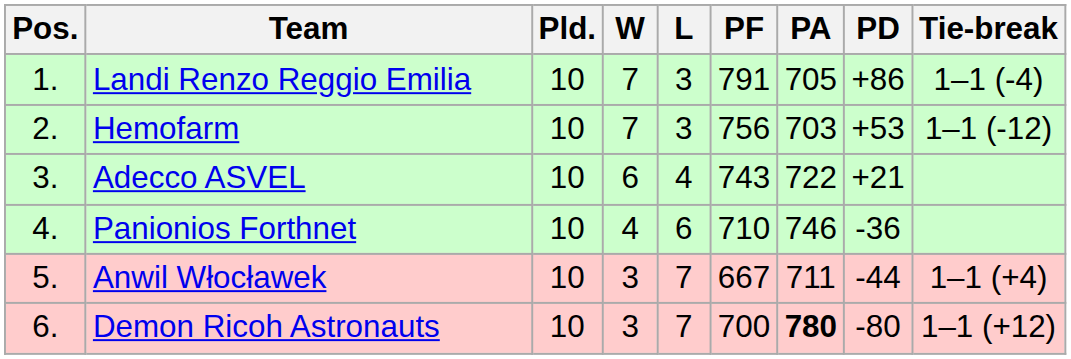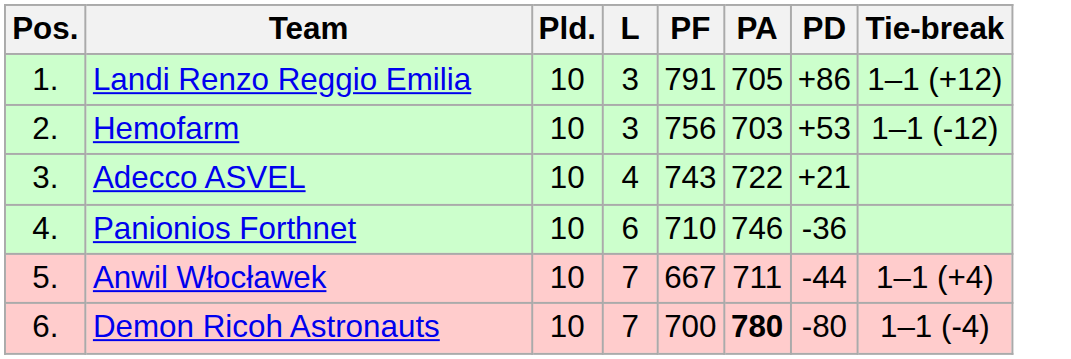- column: W | 7 | 7 | 6 | 4 | 3 | 3
Landi Renzo Reggio Emilia | Tie-break: 1–1 (-4) -> 1–1 (+12)
Demon Ricoh Astronauts | Tie-break: 1–1 (+12) -> 1–1 (-4)
